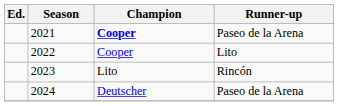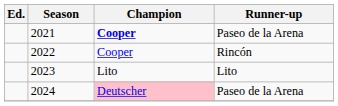2022 | Runner-up: Lito -> Rincón
2023 | Runner-up: Rincón -> Lito
2024 | Champion: no background -> pink background
